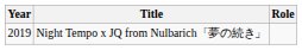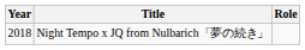Night Tempo x JQ from Nulbarich「夢の続き」 | Year: 2019 -> 2018
